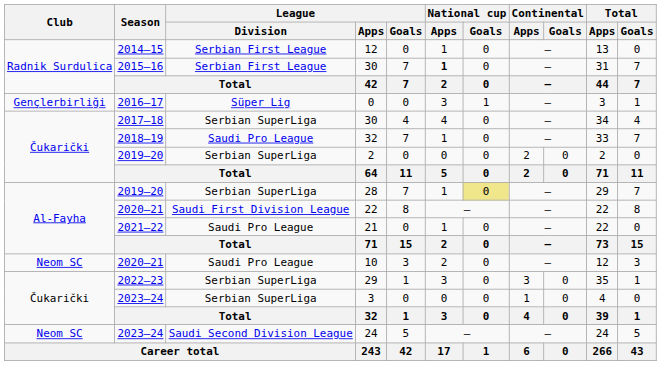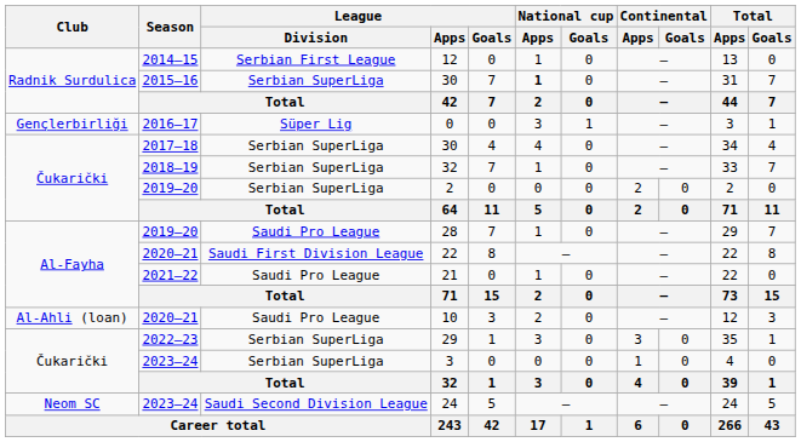2015–16 / 30 | League / Division: Serbian First League -> Serbian SuperLiga
2018–19 / 32 | League / Division: Saudi Pro League -> Serbian SuperLiga
28 | League / Division: Serbian SuperLiga -> Saudi Pro League
28 | National cup / Goals: khaki background -> no background
10 | Club: Neom SC -> Al-Ahli (loan)
